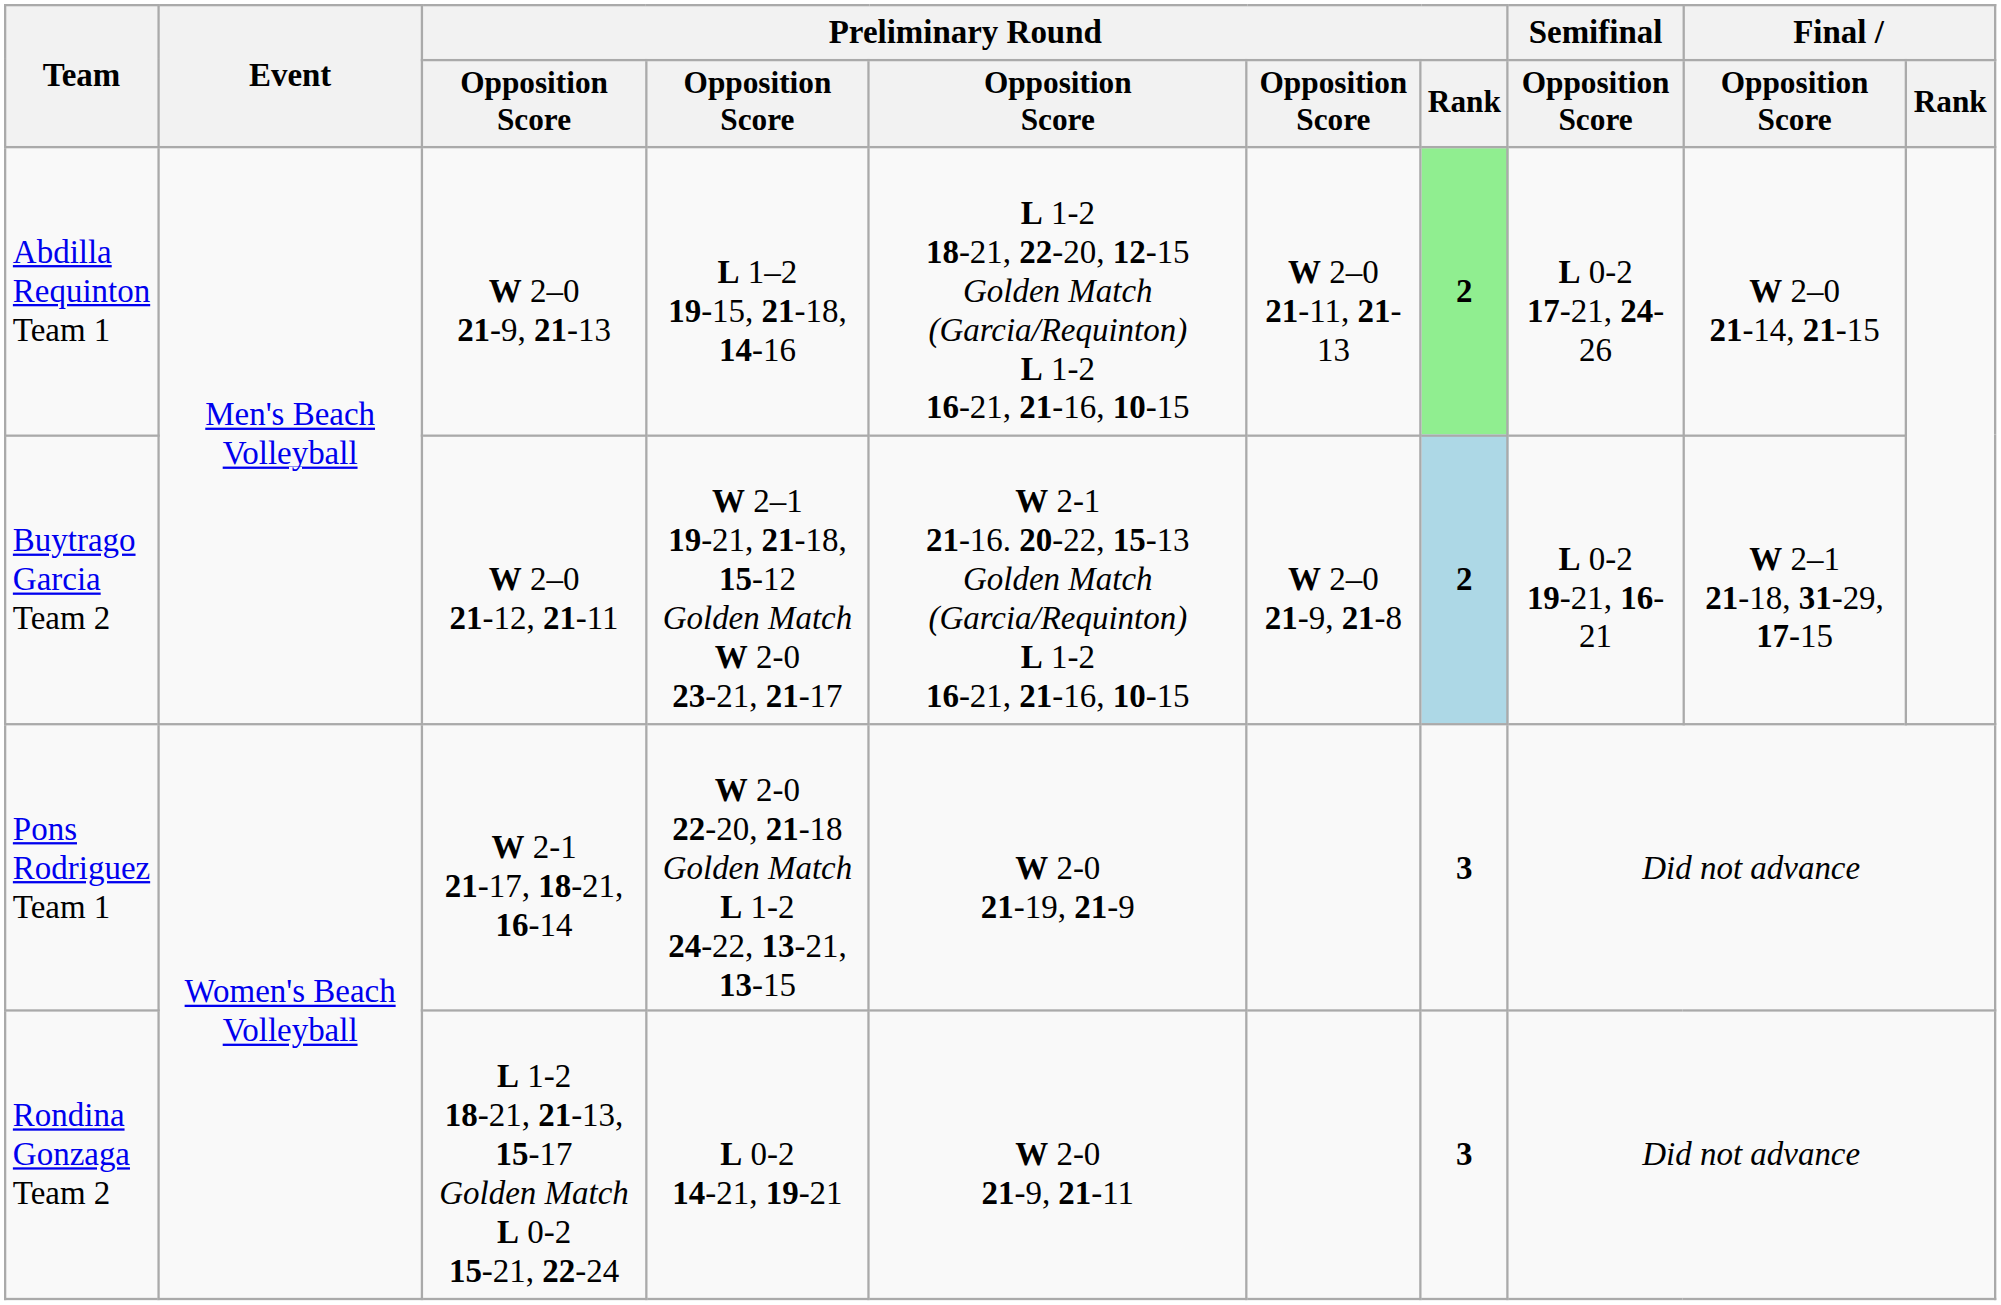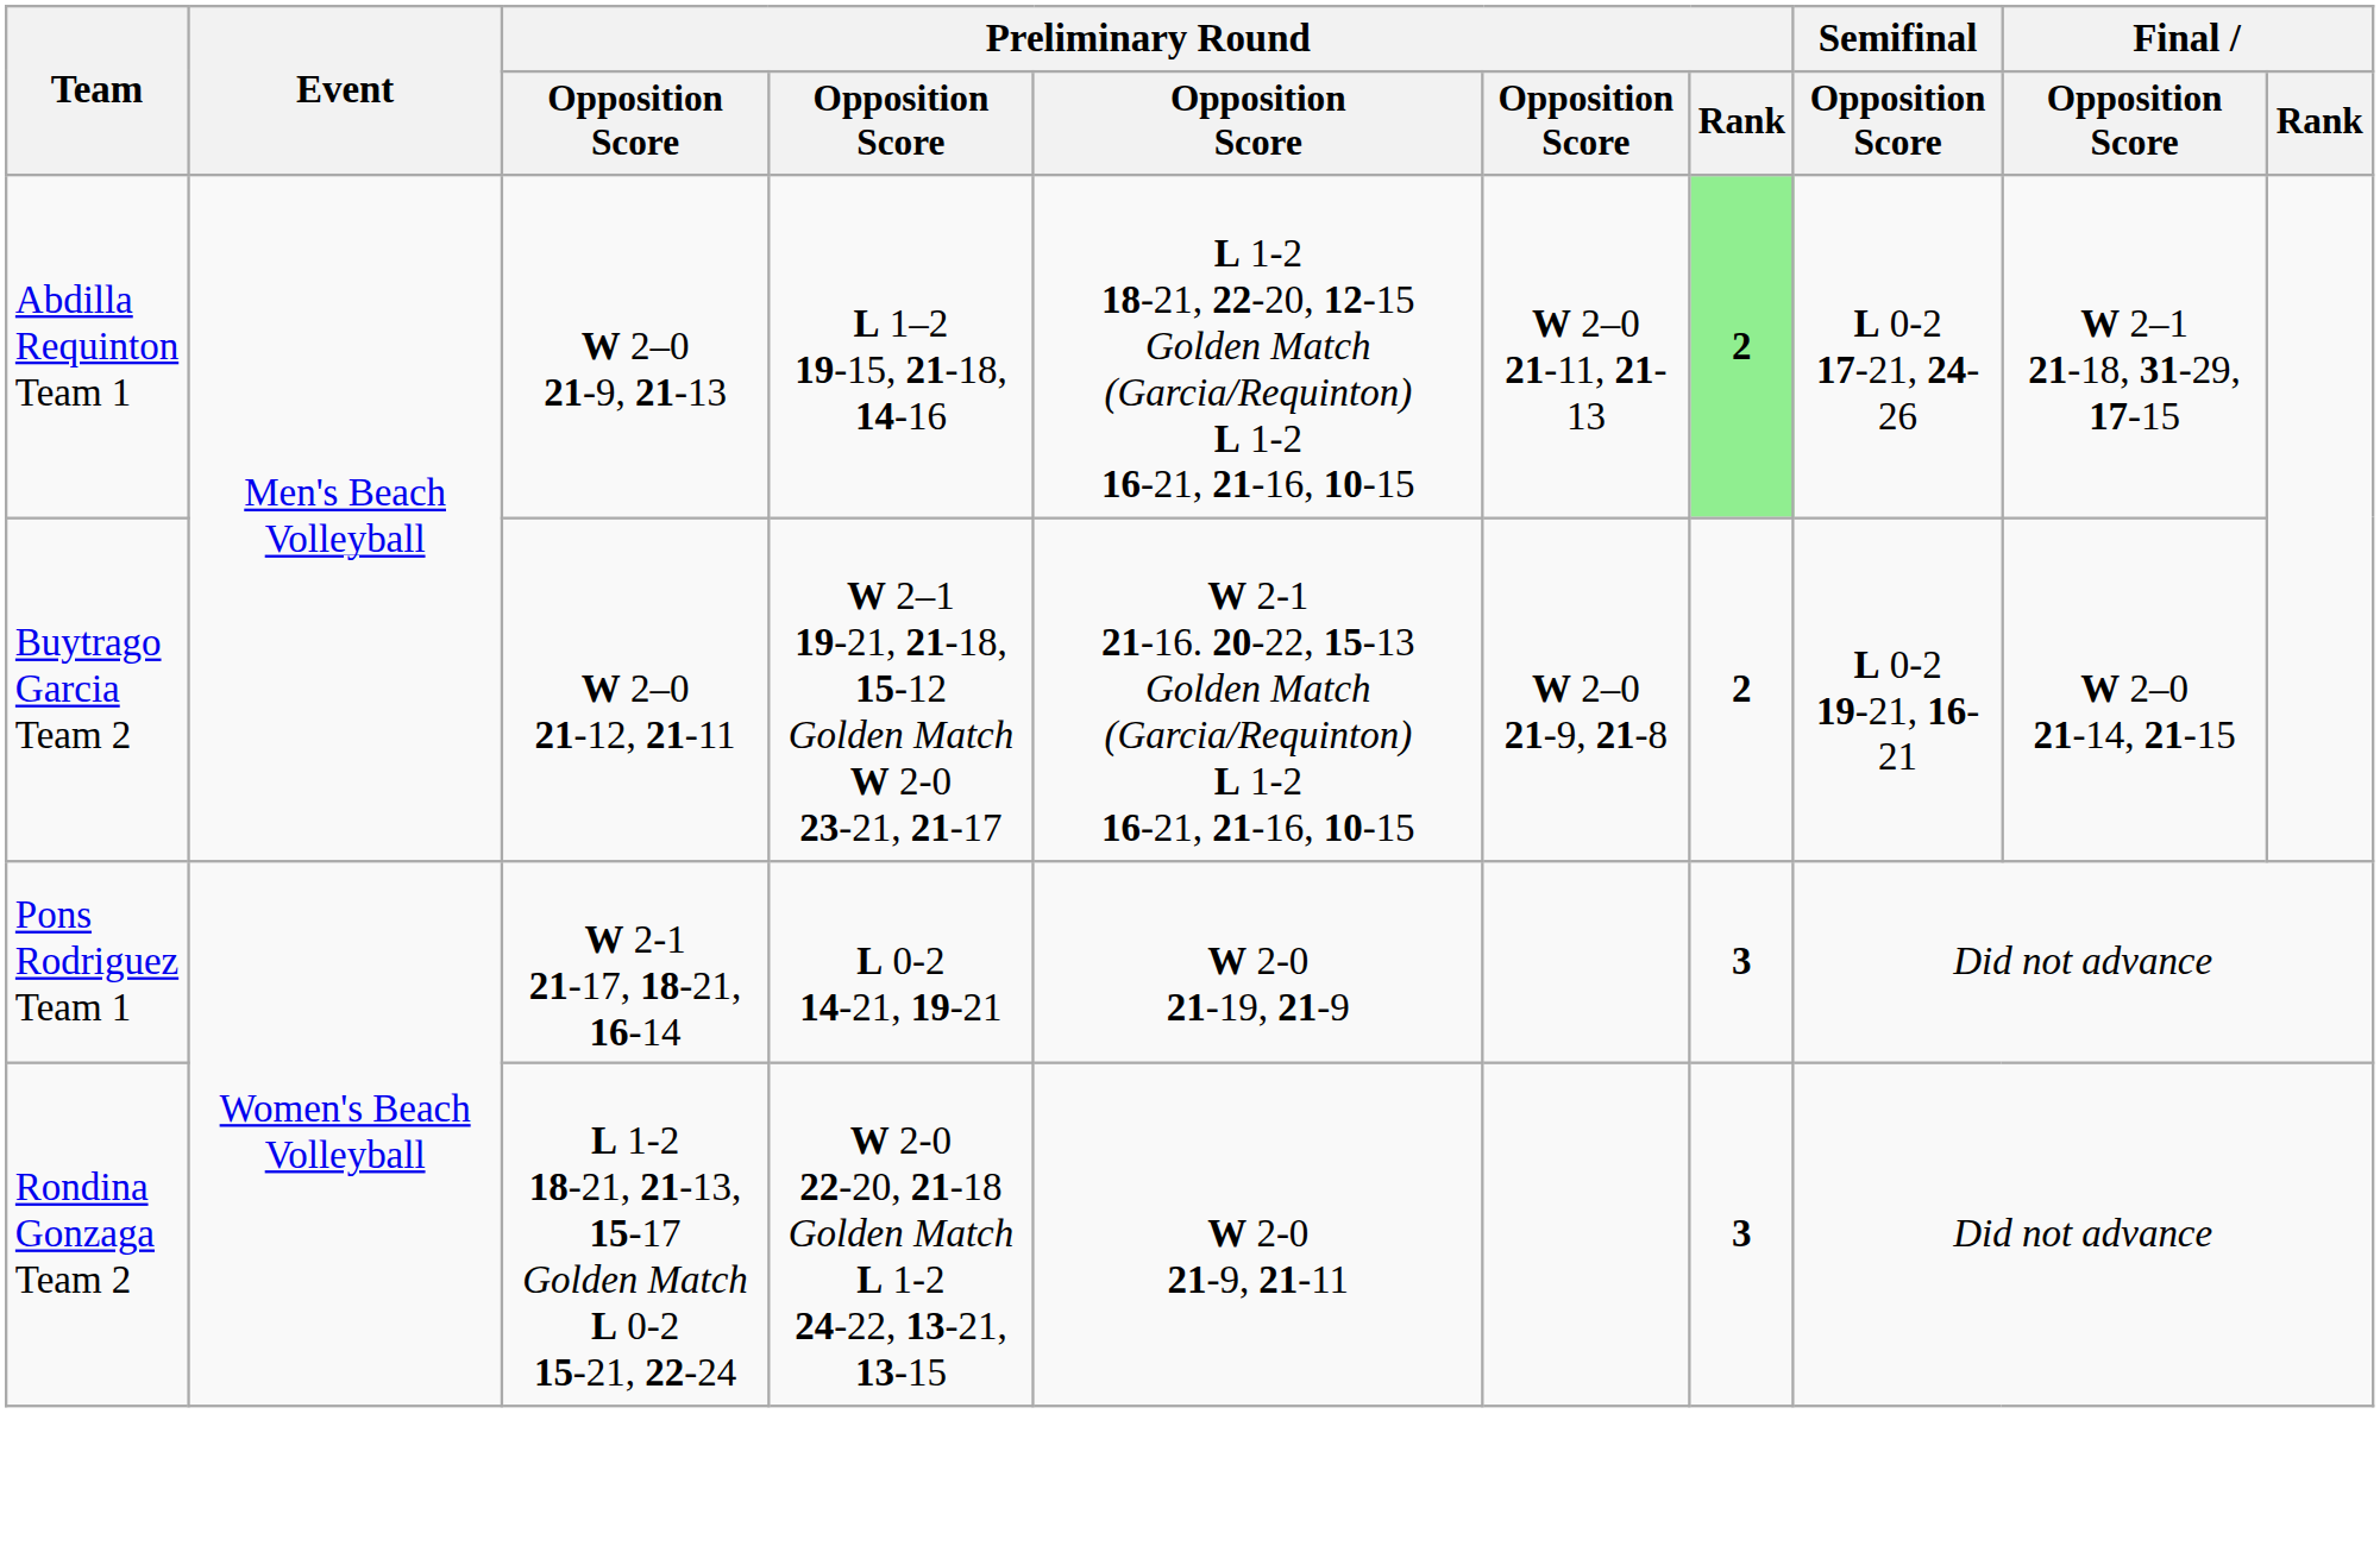Abdilla Requinton Team 1 | Final / Opposition Score: W 2–0 21-14, 21-15 -> W 2–1 21-18, 31-29, 17-15
Buytrago Garcia Team 2 | Preliminary Round / Rank: lightblue background -> no background
Buytrago Garcia Team 2 | Final / Opposition Score: W 2–1 21-18, 31-29, 17-15 -> W 2–0 21-14, 21-15
Pons Rodriguez Team 1 | column 4: W 2-0 22-20, 21-18 Golden Match L 1-2 24-22, 13-21, 13-15 -> L 0-2 14-21, 19-21
Rondina Gonzaga Team 2 | column 4: L 0-2 14-21, 19-21 -> W 2-0 22-20, 21-18 Golden Match L 1-2 24-22, 13-21, 13-15
